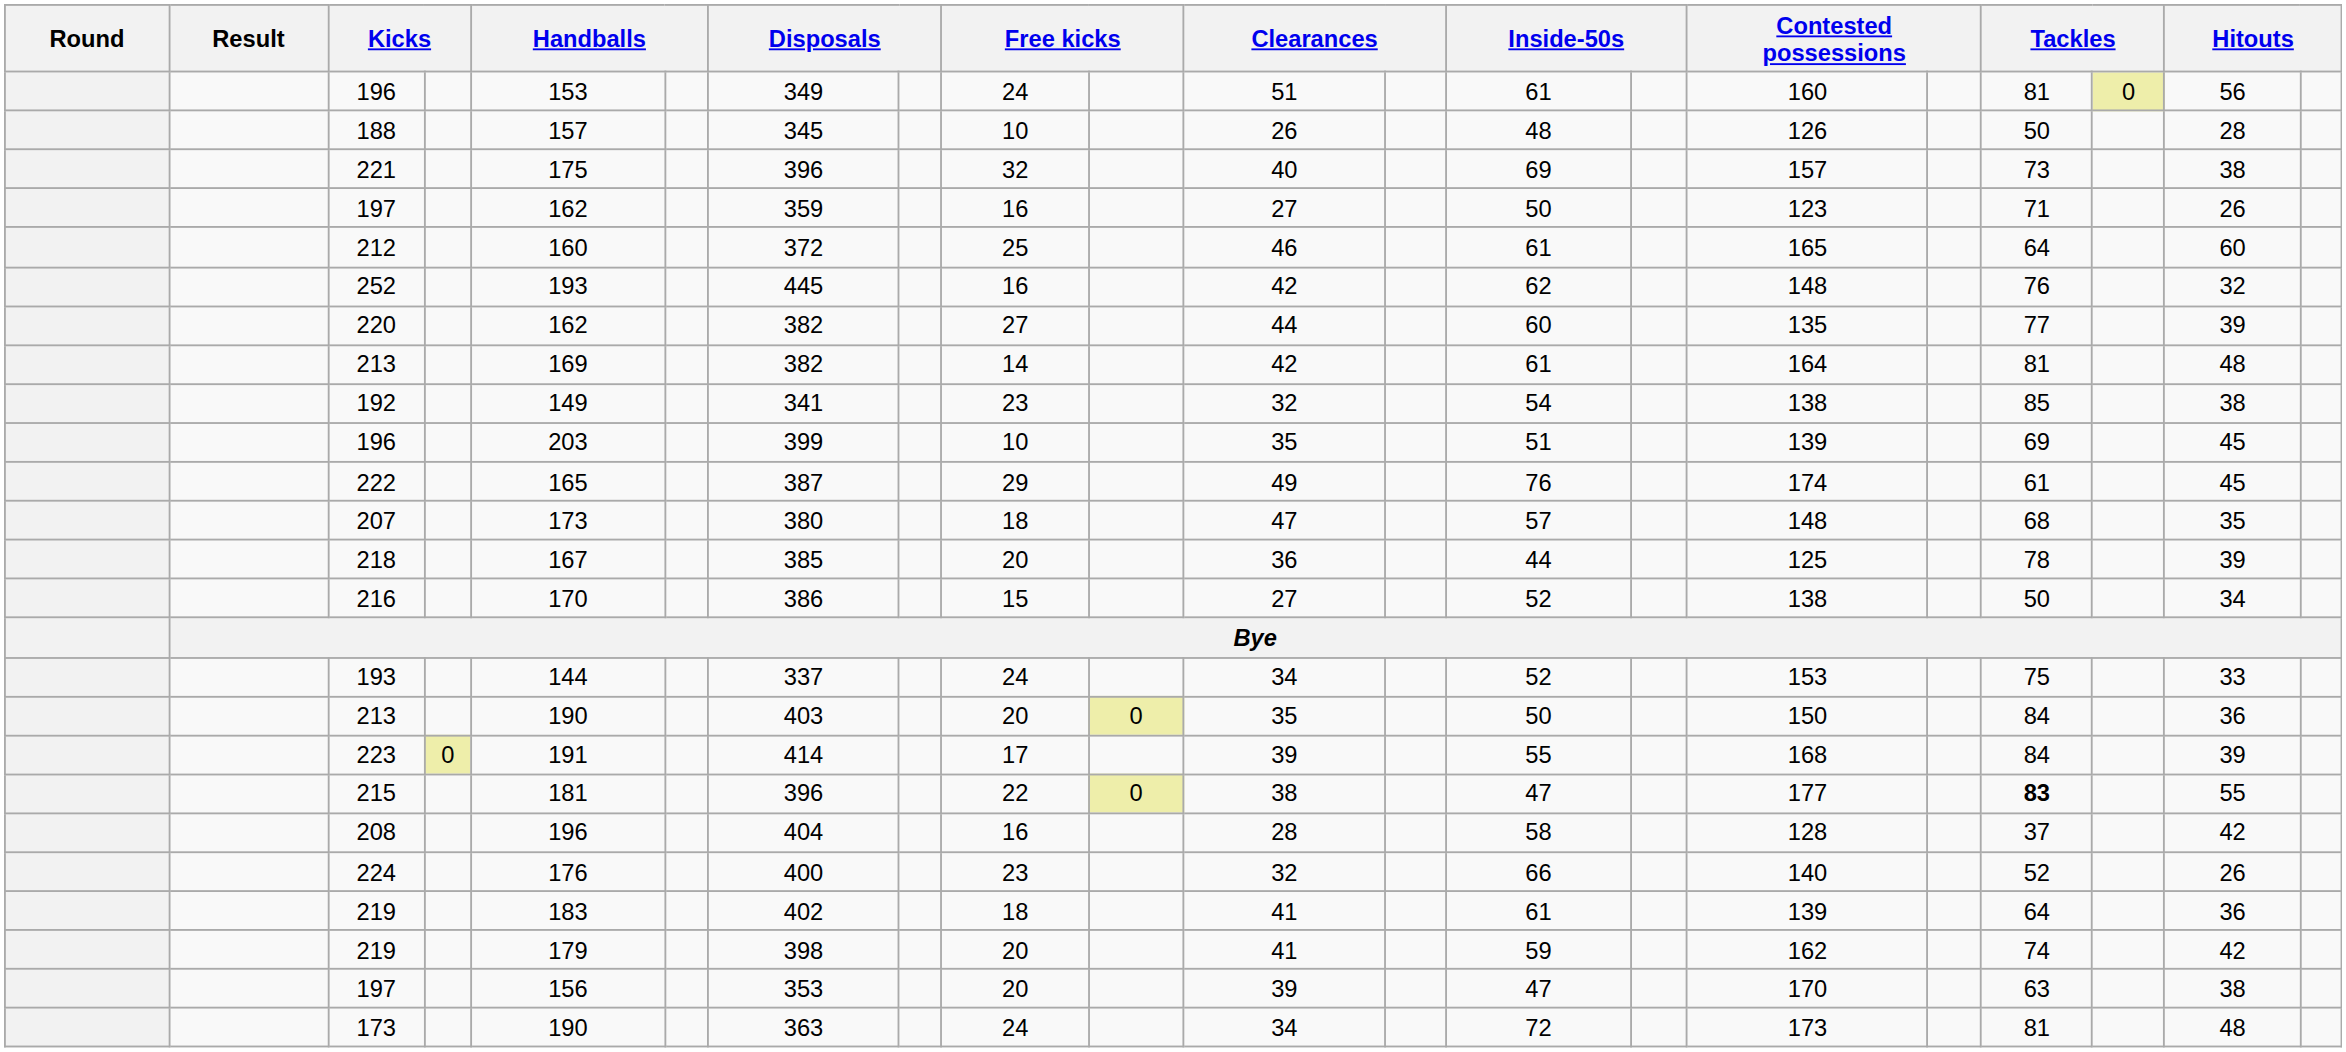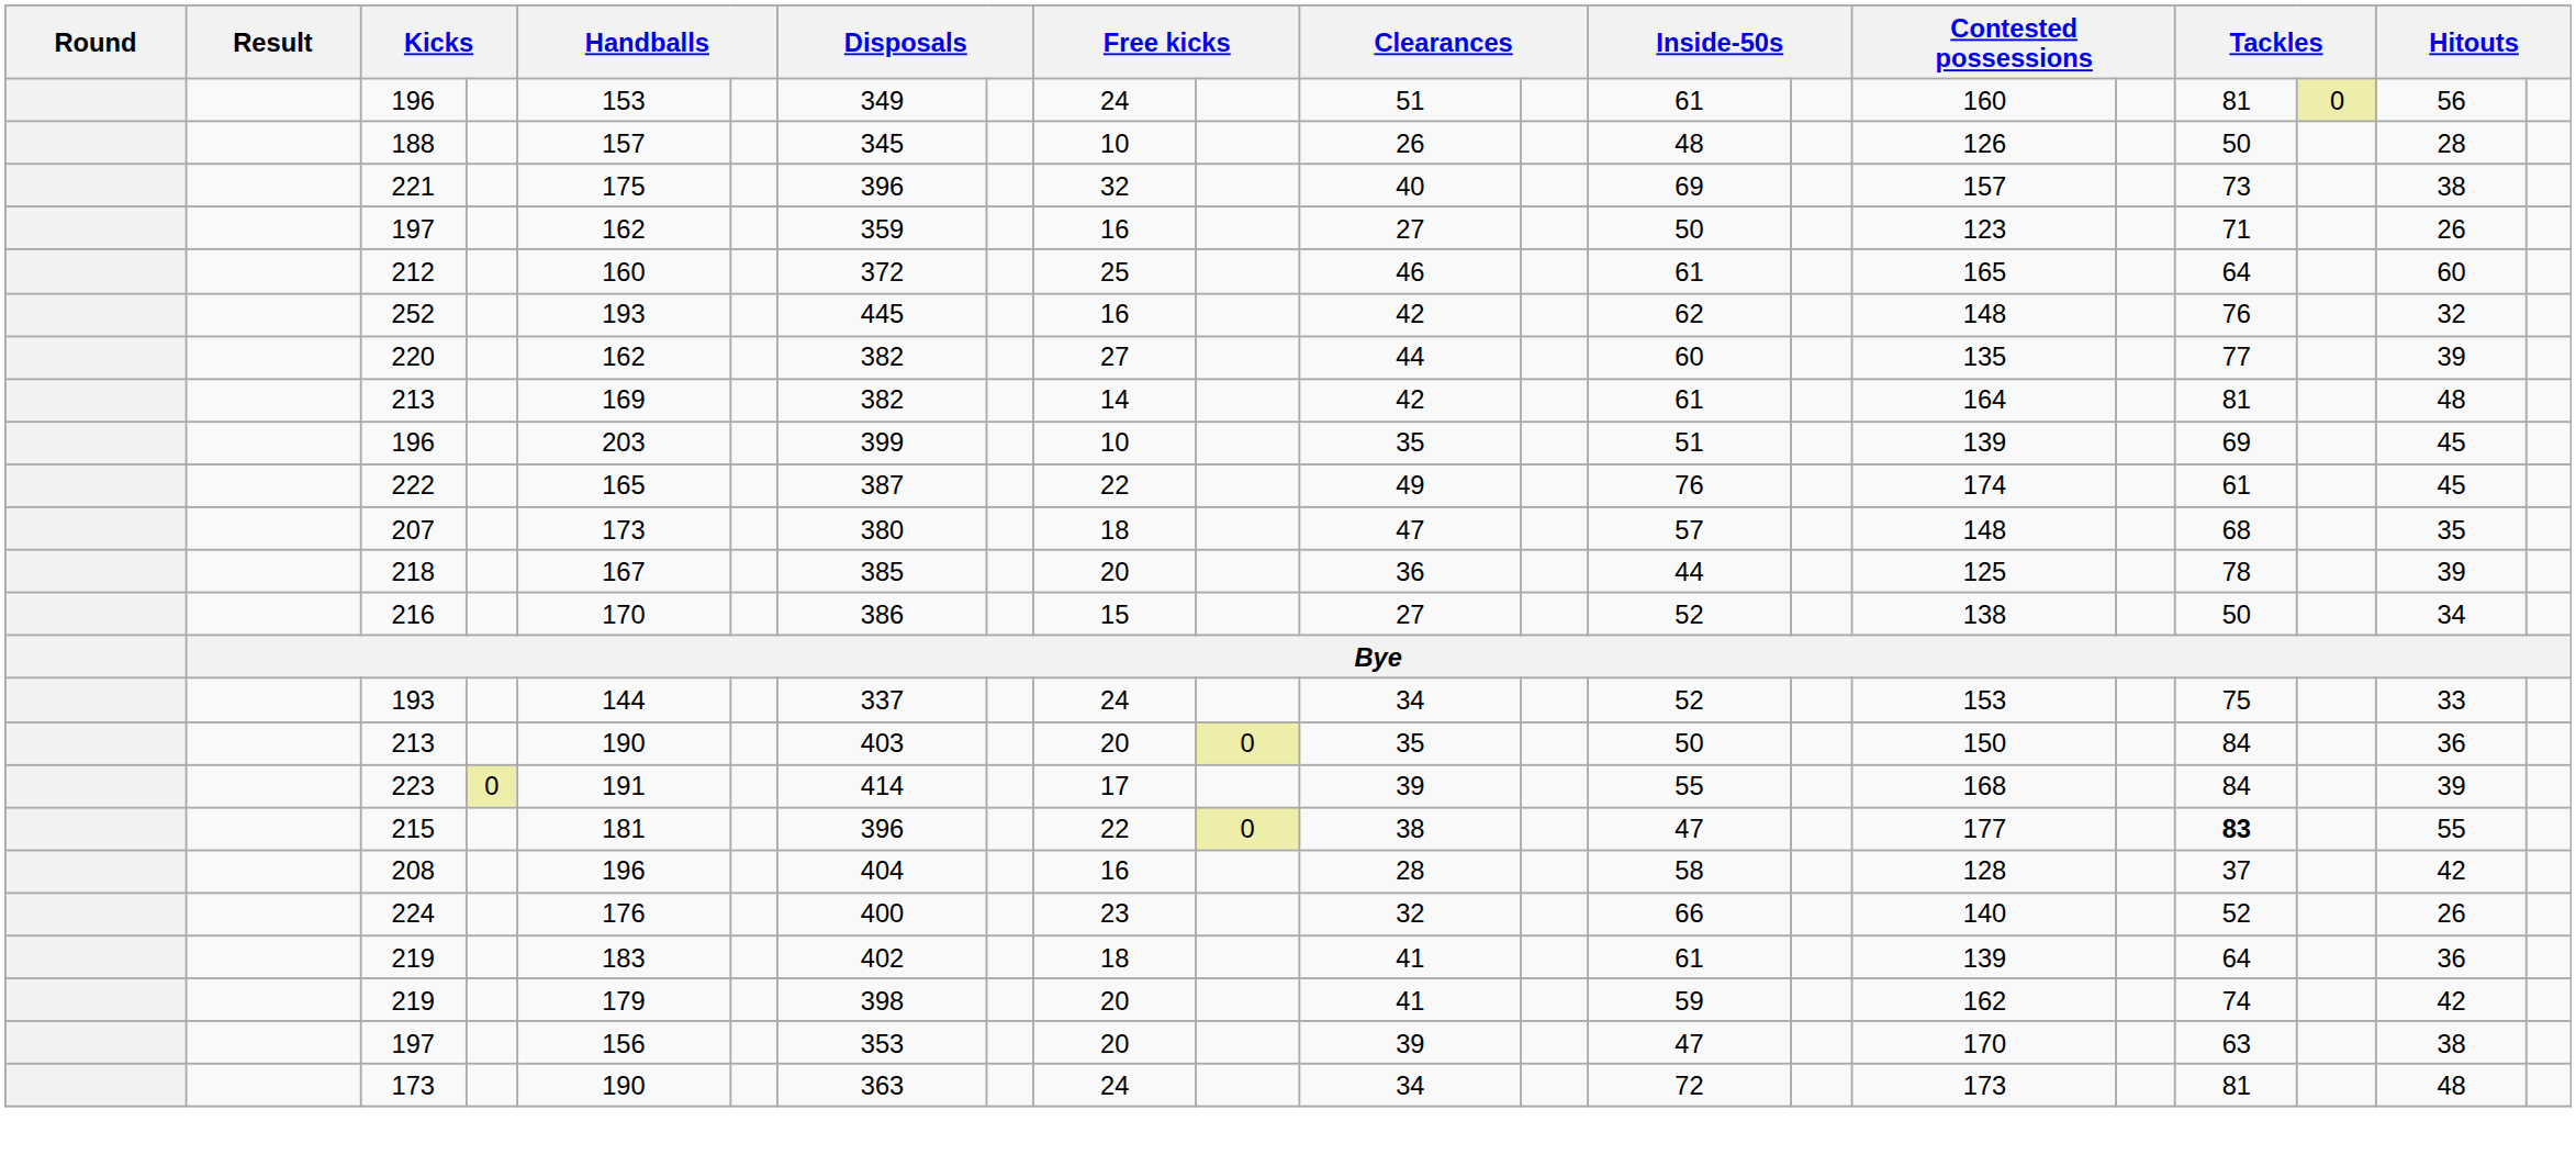- row: 192 | 149 | 341 | 23 | 32 | 54 | 138 | 85 | 38
222 | column 9: 29 -> 22
